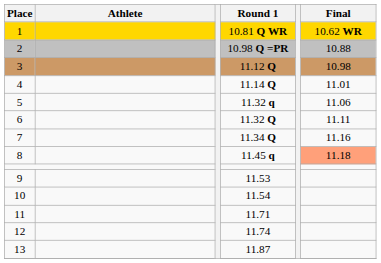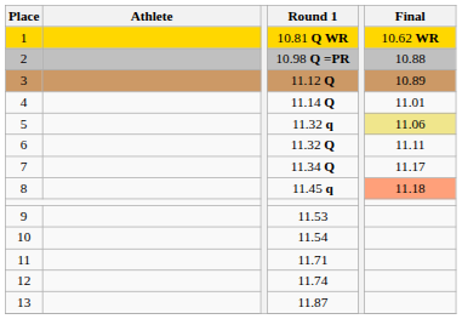3 | Final: 10.98 -> 10.89
5 | Final: no background -> khaki background
7 | Final: 11.16 -> 11.17
